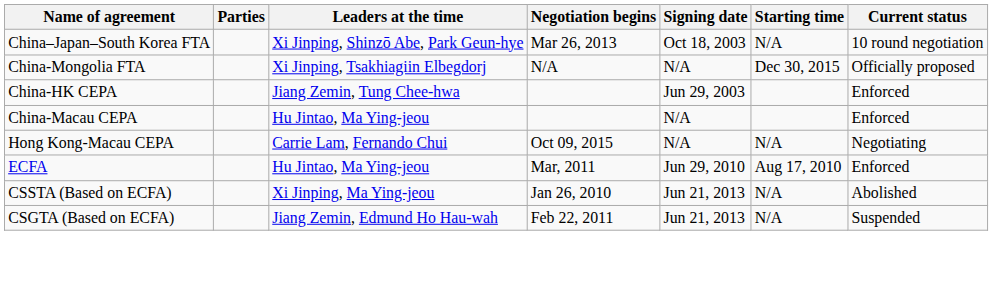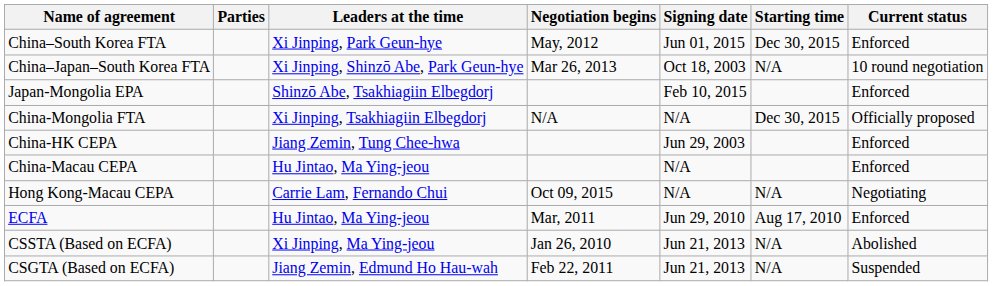+ row: China–South Korea FTA | Xi Jinping, Park Geun-hye | May, 2012 | Jun 01, 2015 | Dec 30, 2015 | Enforced
+ row: Japan-Mongolia EPA | Shinzō Abe, Tsakhiagiin Elbegdorj | Feb 10, 2015 | Enforced
